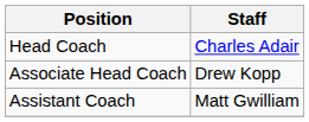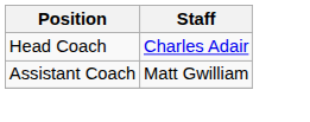- row: Associate Head Coach | Drew Kopp
